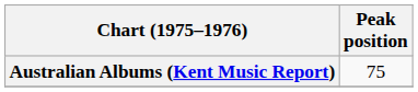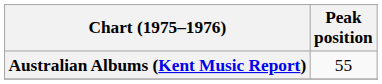Australian Albums (Kent Music Report) | Peak position: 75 -> 55
